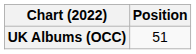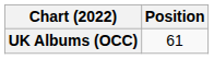UK Albums (OCC) | Position: 51 -> 61
